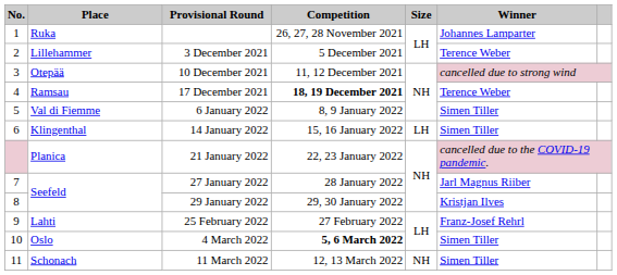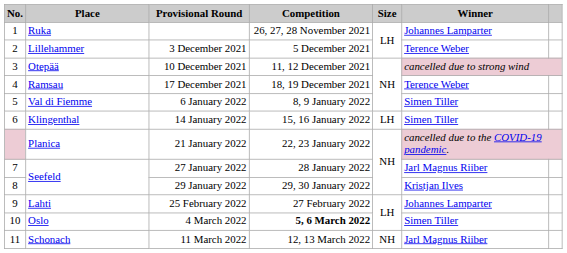17 December 2021 | Competition: bold -> normal
25 February 2022 | Winner: Franz-Josef Rehrl -> Johannes Lamparter
11 March 2022 | Winner: Simen Tiller -> Jarl Magnus Riiber
